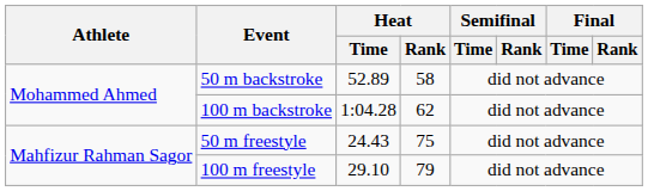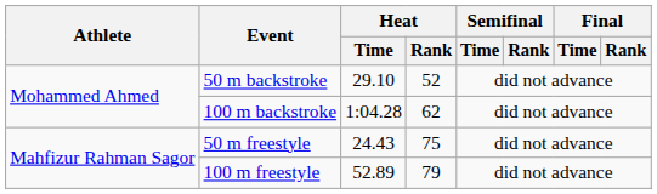50 m backstroke | Heat / Time: 52.89 -> 29.10
50 m backstroke | Heat / Rank: 58 -> 52
100 m freestyle | Heat / Time: 29.10 -> 52.89
